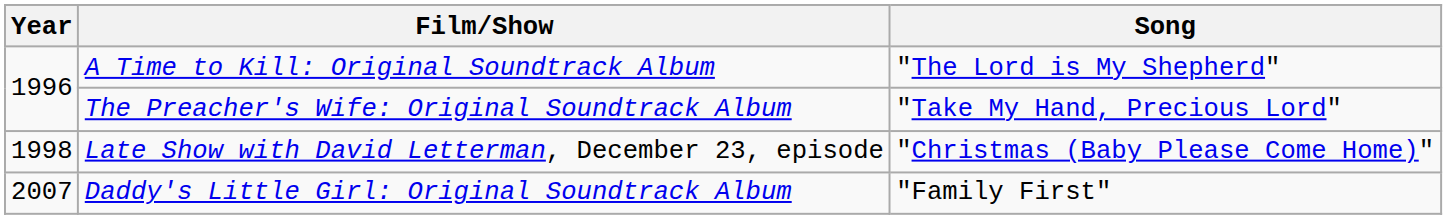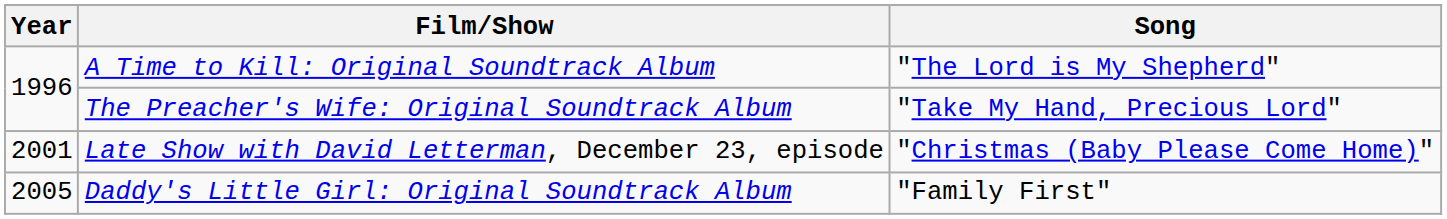Late Show with David Letterman, December 23, episode | Year: 1998 -> 2001
Daddy's Little Girl: Original Soundtrack Album | Year: 2007 -> 2005
